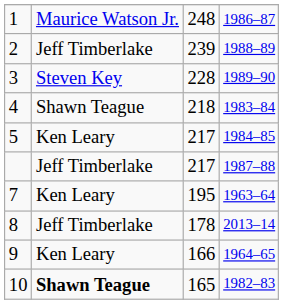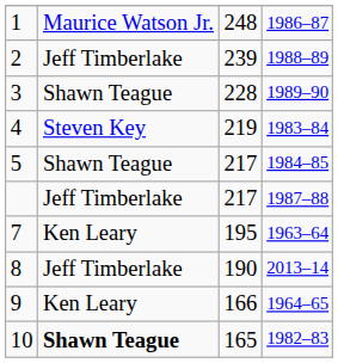3 | column 2: Steven Key -> Shawn Teague
4 | column 2: Shawn Teague -> Steven Key
4 | column 3: 218 -> 219
5 | column 2: Ken Leary -> Shawn Teague
8 | column 3: 178 -> 190
